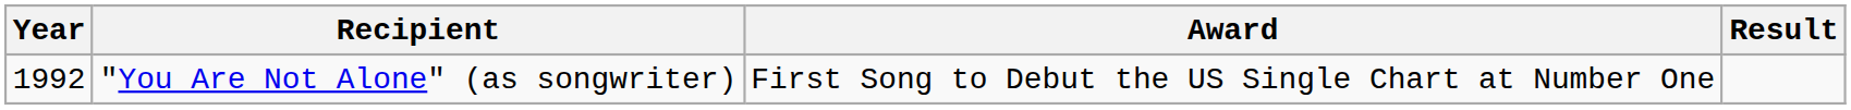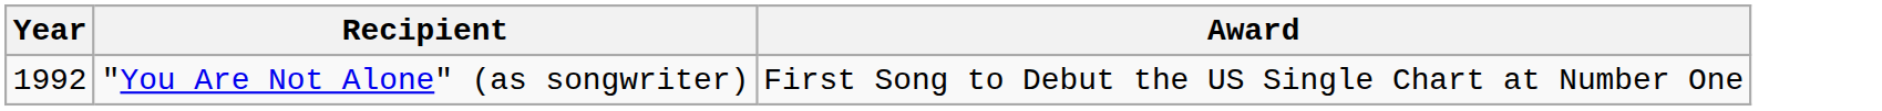- column: Result
